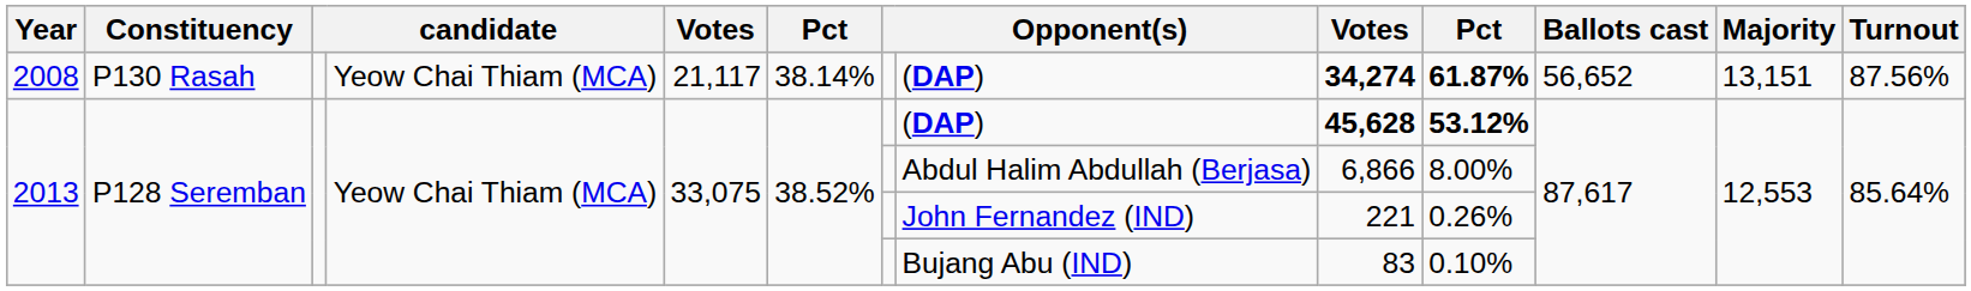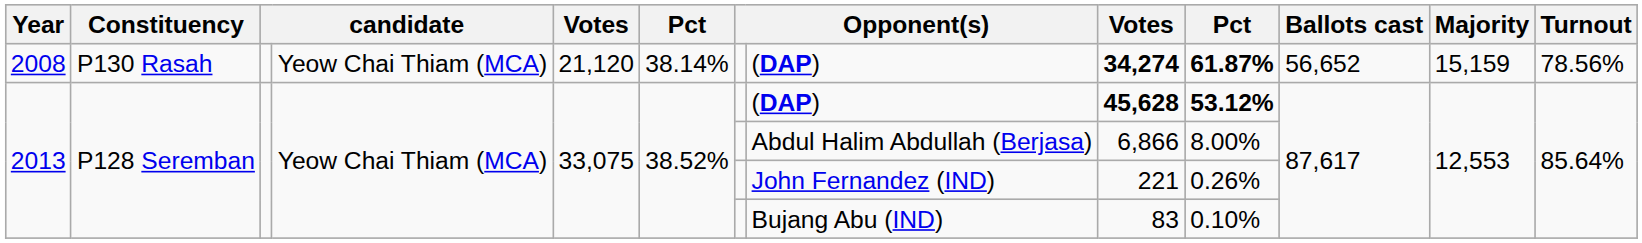2008 | column 5: 21,117 -> 21,120
2008 | Majority: 13,151 -> 15,159
2008 | Turnout: 87.56% -> 78.56%
